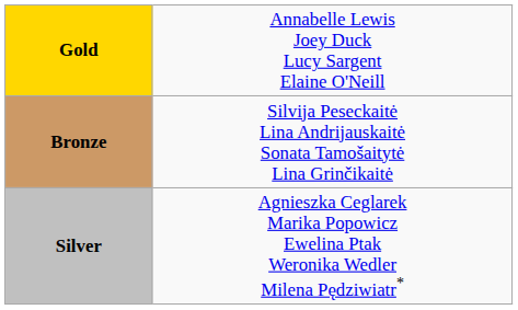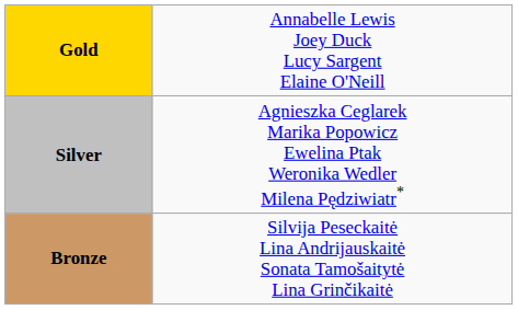rows swapped: Silver <-> Bronze
